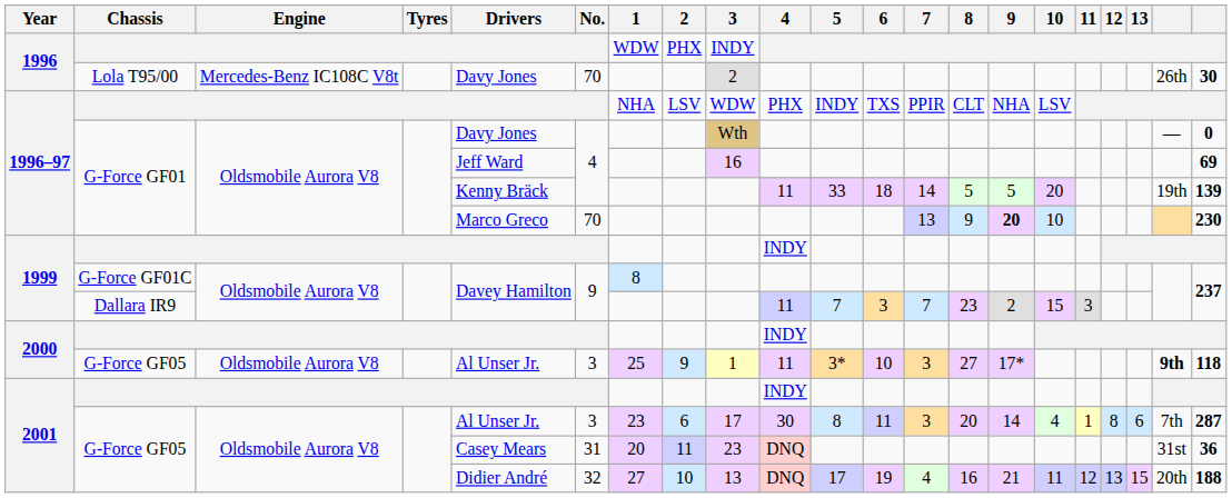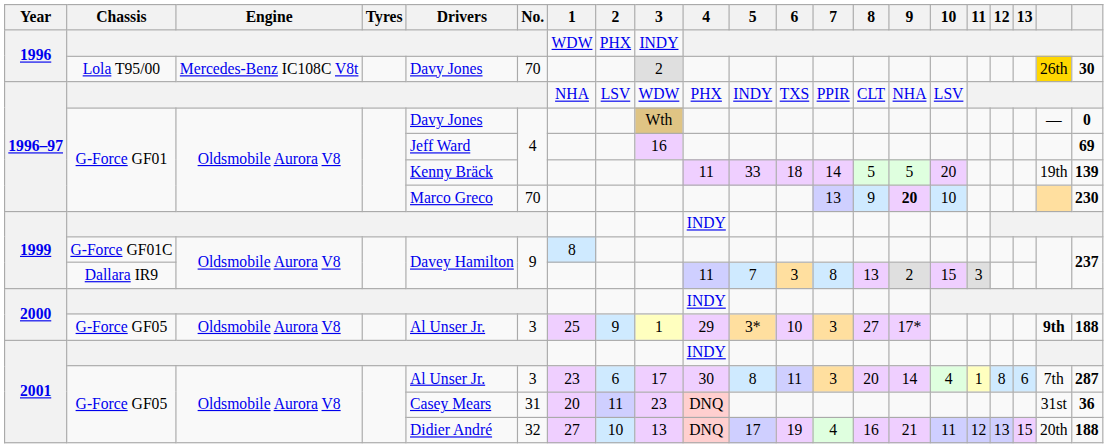Lola T95/00 | column 20: no background -> gold background
Dallara IR9 | 7: 7 -> 8
Dallara IR9 | 8: 23 -> 13
2000 / G-Force GF05 | 4: 11 -> 29
2000 / G-Force GF05 | column 21: 118 -> 188
